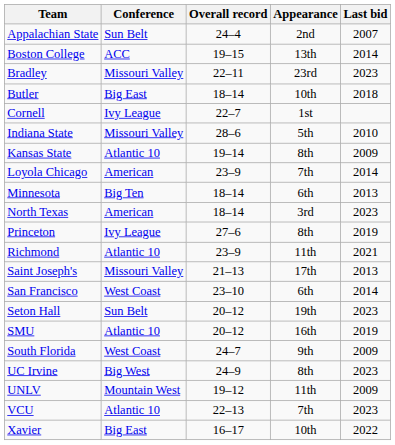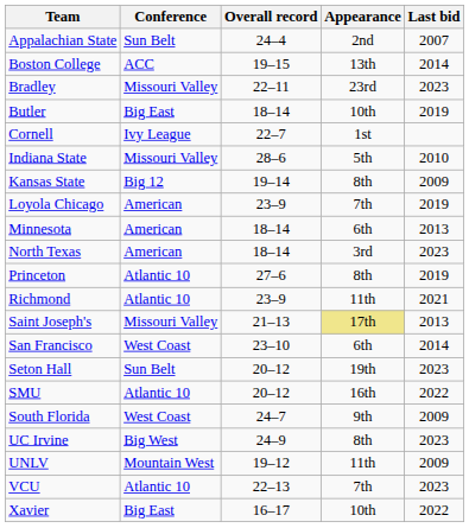Butler | Last bid: 2018 -> 2019
Kansas State | Conference: Atlantic 10 -> Big 12
Loyola Chicago | Last bid: 2014 -> 2019
Minnesota | Conference: Big Ten -> American
Princeton | Conference: Ivy League -> Atlantic 10
Saint Joseph's | Appearance: no background -> khaki background
SMU | Last bid: 2019 -> 2022
